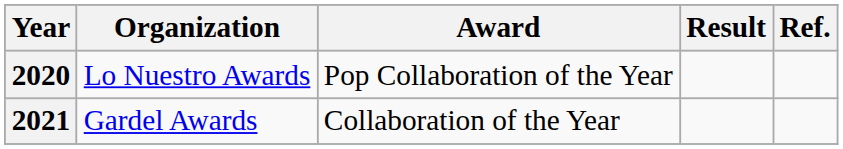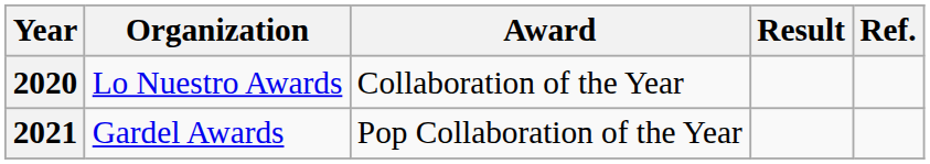2020 | Award: Pop Collaboration of the Year -> Collaboration of the Year
2021 | Award: Collaboration of the Year -> Pop Collaboration of the Year
